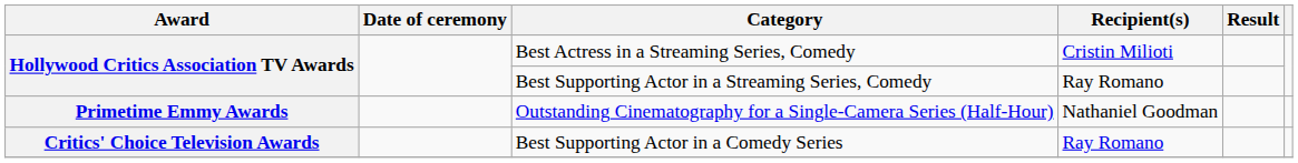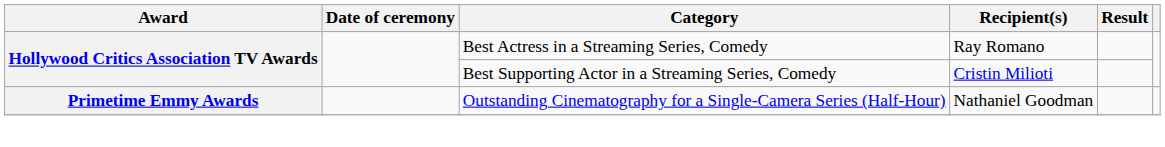Best Actress in a Streaming Series, Comedy | Recipient(s): Cristin Milioti -> Ray Romano
Best Supporting Actor in a Streaming Series, Comedy | Recipient(s): Ray Romano -> Cristin Milioti
- row: Critics' Choice Television Awards | Best Supporting Actor in a Comedy Series | Ray Romano
